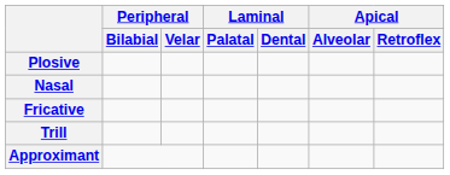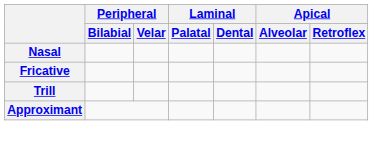- row: Plosive
